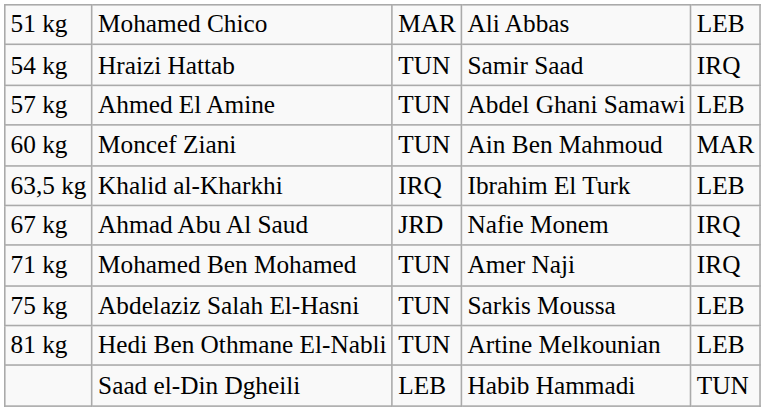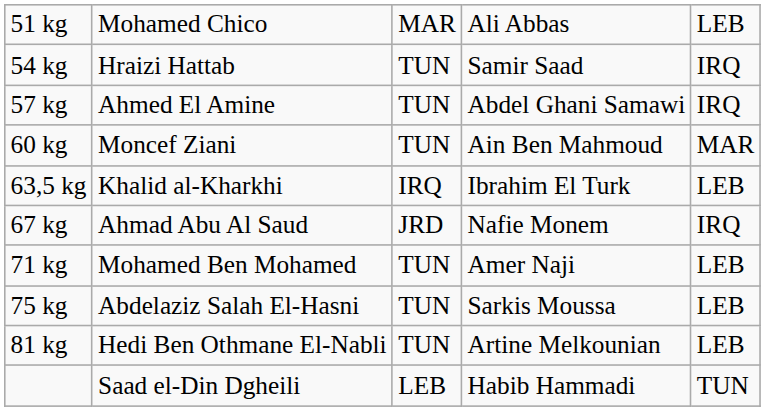57 kg | column 5: LEB -> IRQ
71 kg | column 5: IRQ -> LEB
